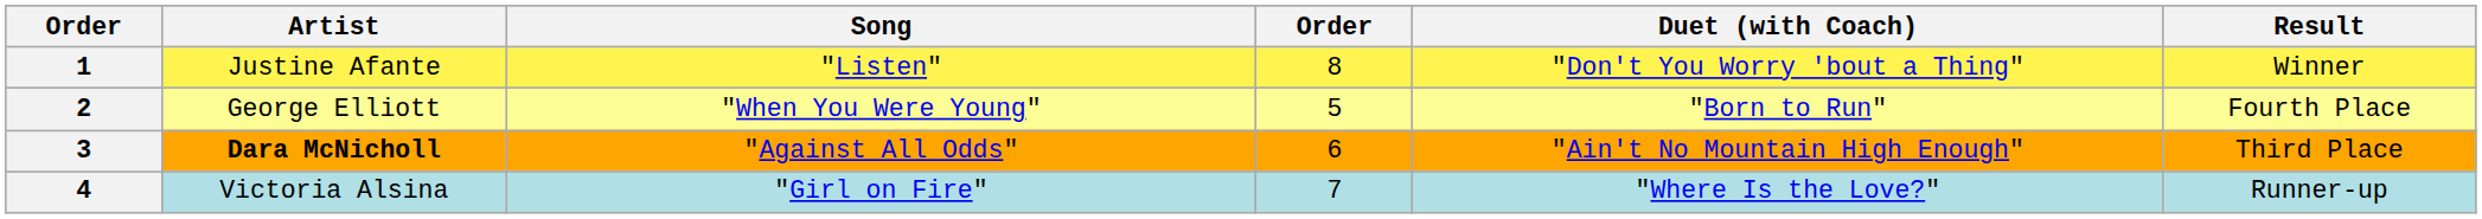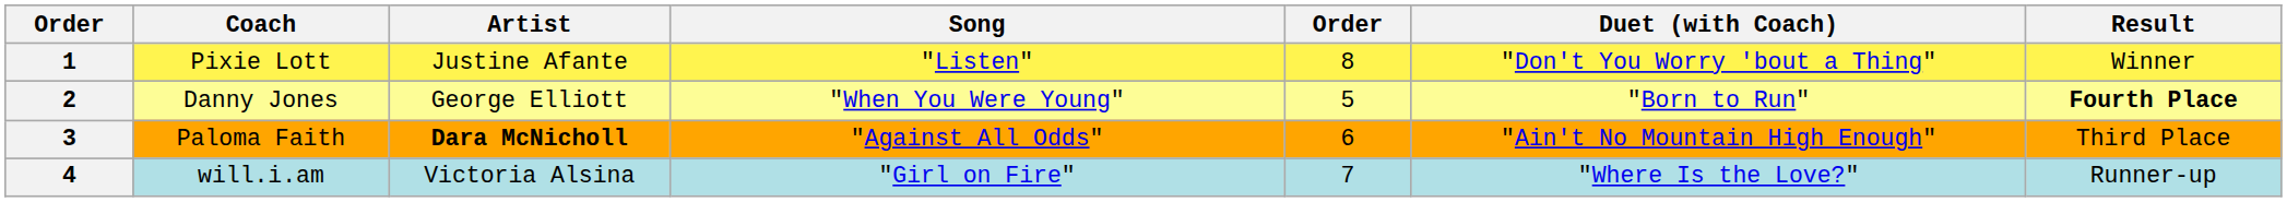+ column: Coach | Pixie Lott | Danny Jones | Paloma Faith | will.i.am
2 | Result: normal -> bold
